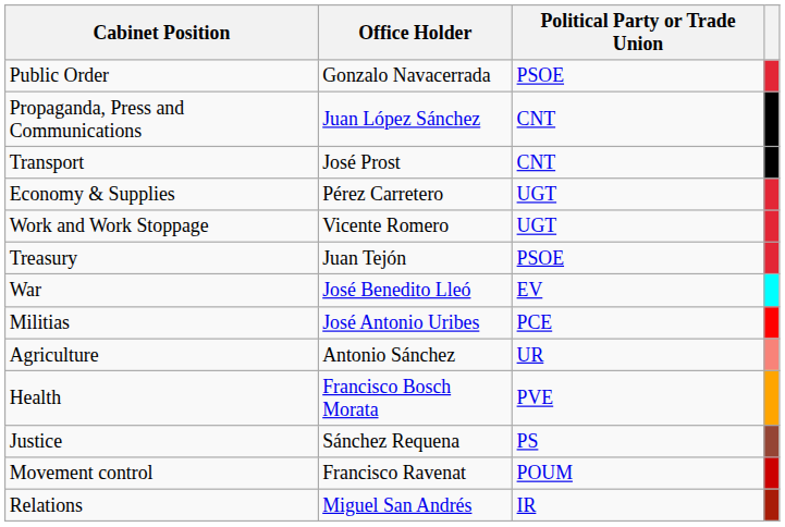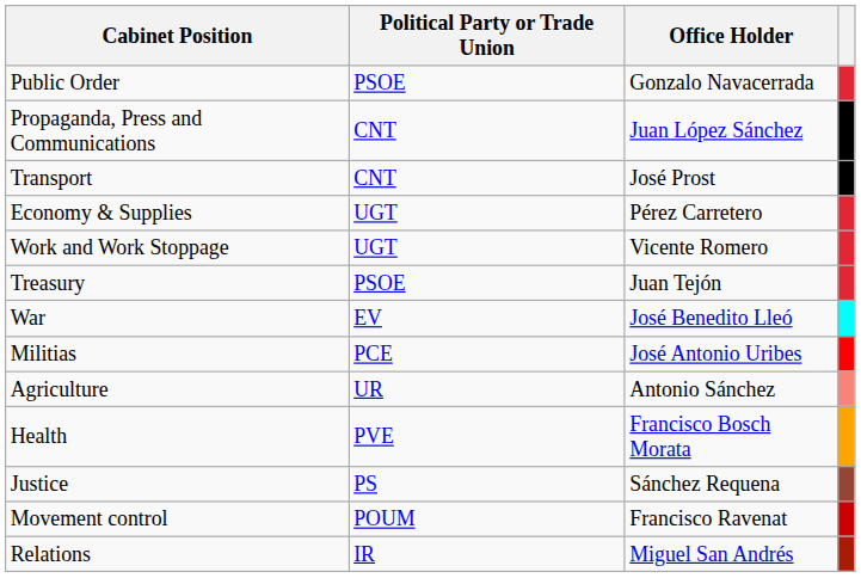columns swapped: Office Holder <-> Political Party or Trade Union
